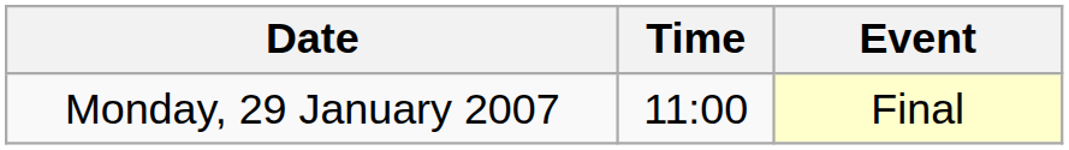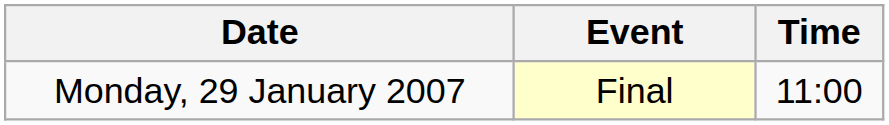columns swapped: Time <-> Event
